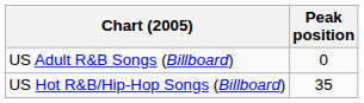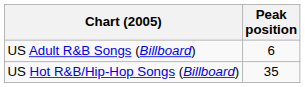US Adult R&B Songs (Billboard) | Peak position: 0 -> 6
